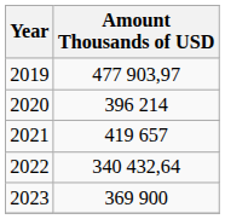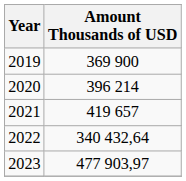2019 | Amount Thousands of USD: 477 903,97 -> 369 900
2023 | Amount Thousands of USD: 369 900 -> 477 903,97
